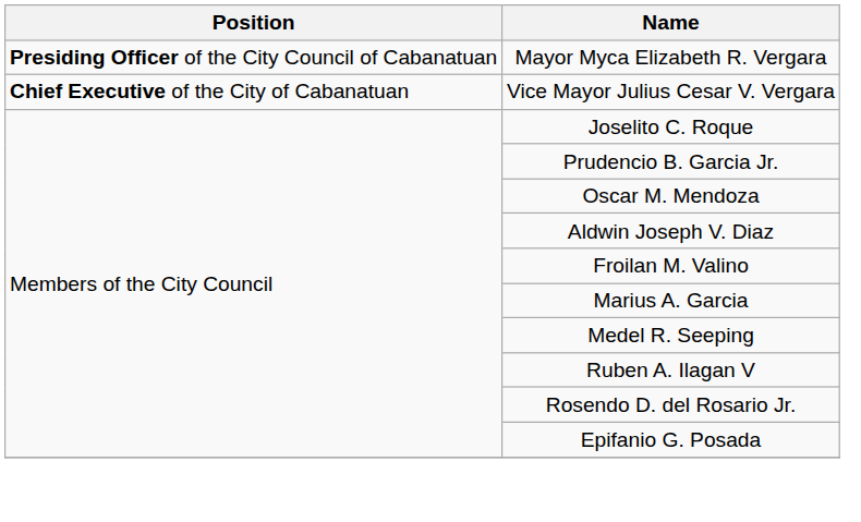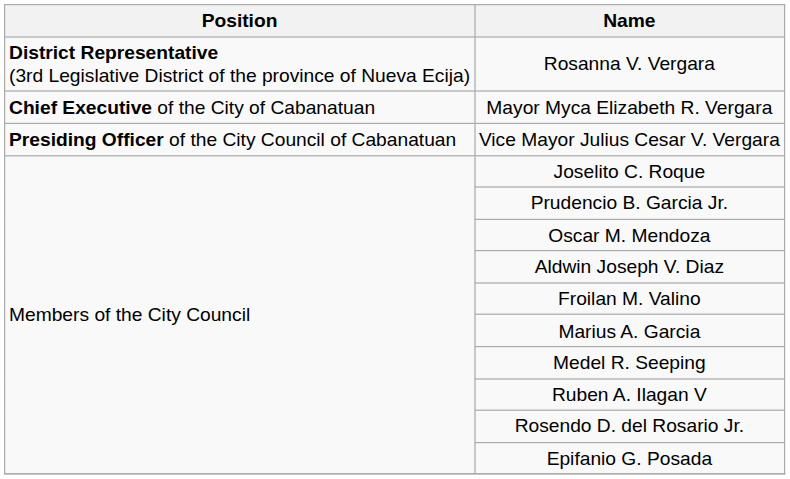+ row: District Representative (3rd Legislative District of the province of Nueva Ecija) | Rosanna V. Vergara
Mayor Myca Elizabeth R. Vergara | Position: Presiding Officer of the City Council of Cabanatuan -> Chief Executive of the City of Cabanatuan
Vice Mayor Julius Cesar V. Vergara | Position: Chief Executive of the City of Cabanatuan -> Presiding Officer of the City Council of Cabanatuan
